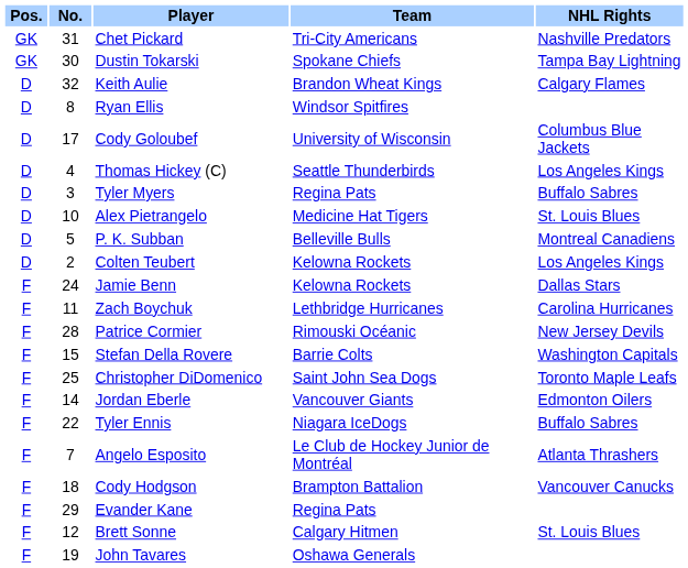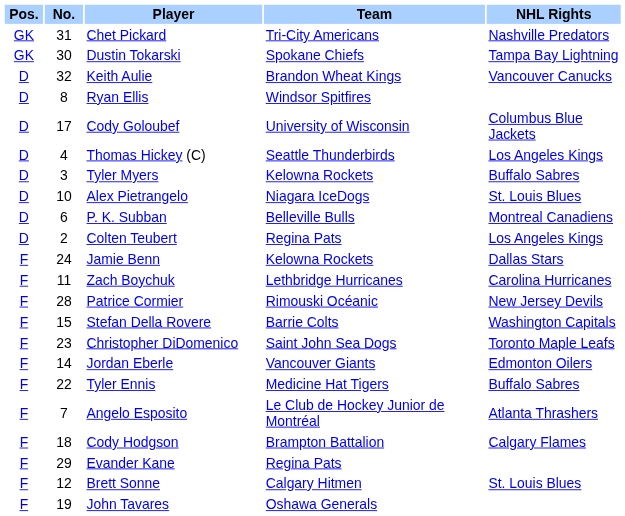Keith Aulie | NHL Rights: Calgary Flames -> Vancouver Canucks
Tyler Myers | Team: Regina Pats -> Kelowna Rockets
Alex Pietrangelo | Team: Medicine Hat Tigers -> Niagara IceDogs
P. K. Subban | No.: 5 -> 6
Colten Teubert | Team: Kelowna Rockets -> Regina Pats
Christopher DiDomenico | No.: 25 -> 23
Tyler Ennis | Team: Niagara IceDogs -> Medicine Hat Tigers
Cody Hodgson | NHL Rights: Vancouver Canucks -> Calgary Flames
